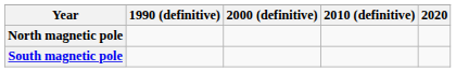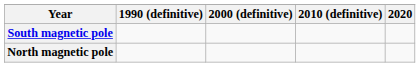rows swapped: North magnetic pole <-> South magnetic pole
